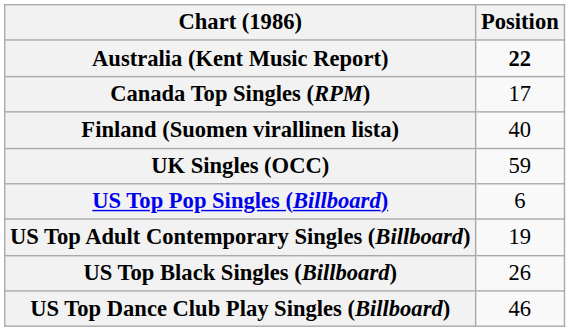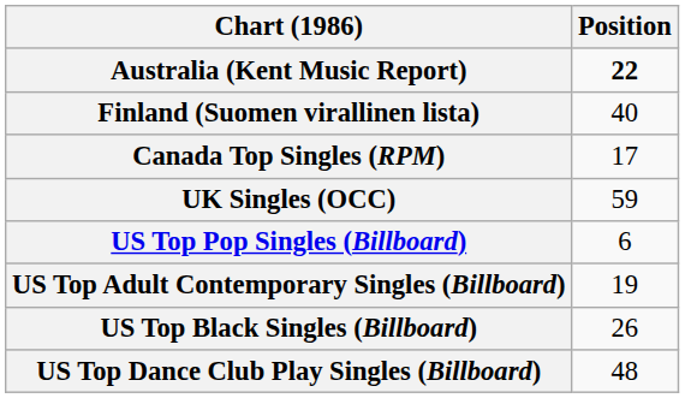rows swapped: Canada Top Singles (RPM) <-> Finland (Suomen virallinen lista)
US Top Dance Club Play Singles (Billboard) | Position: 46 -> 48
